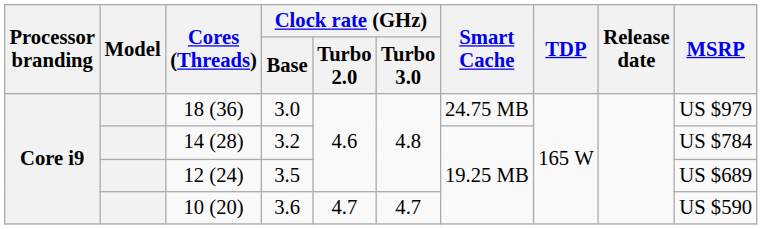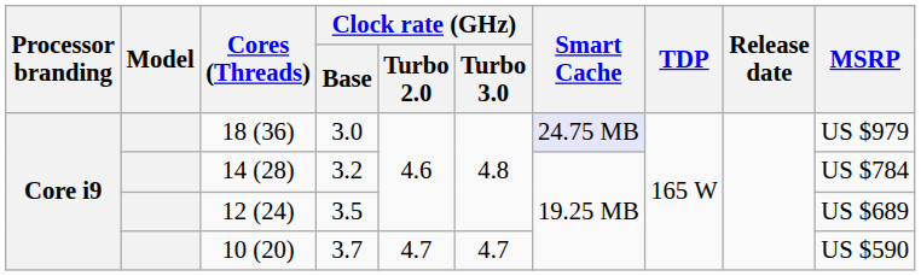18 (36) | Smart Cache: no background -> lavender background
10 (20) | Clock rate (GHz) / Base: 3.6 -> 3.7
